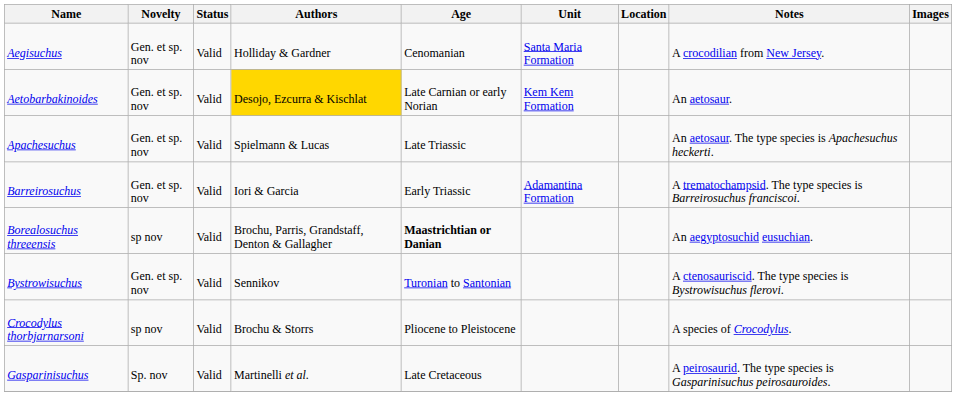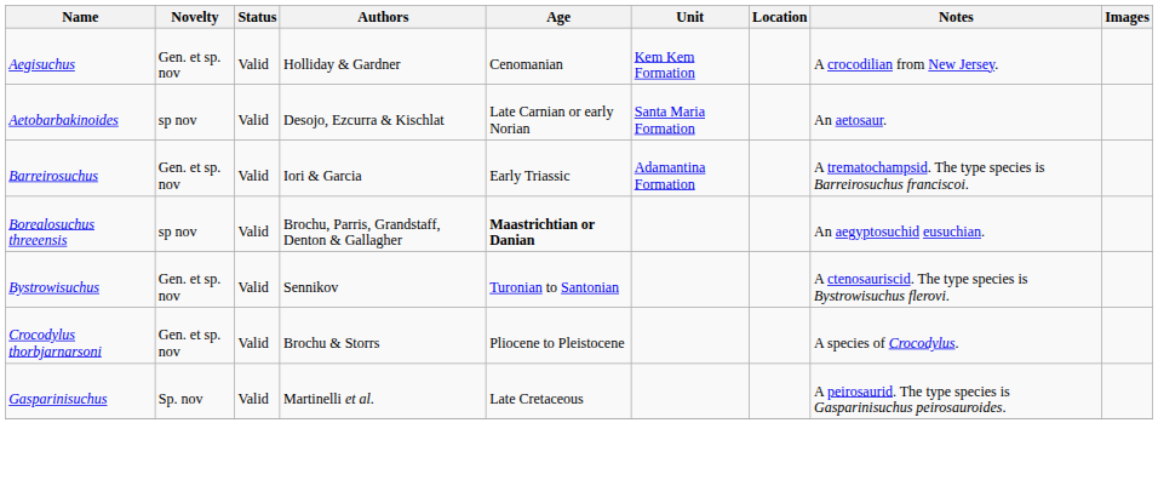Aegisuchus | Unit: Santa Maria Formation -> Kem Kem Formation
Aetobarbakinoides | Novelty: Gen. et sp. nov -> sp nov
Aetobarbakinoides | Authors: gold background -> no background
Aetobarbakinoides | Unit: Kem Kem Formation -> Santa Maria Formation
- row: Apachesuchus | Gen. et sp. nov | Valid | Spielmann & Lucas | Late Triassic | An aetosaur. The type species is Apachesuchus heckerti.
Crocodylus thorbjarnarsoni | Novelty: sp nov -> Gen. et sp. nov
